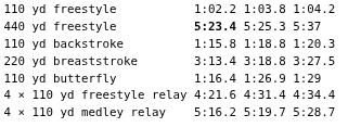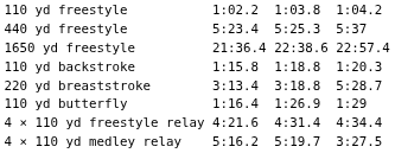440 yd freestyle | column 3: bold -> normal
+ row: 1650 yd freestyle | 21:36.4 | 22:38.6 | 22:57.4
220 yd breaststroke | column 7: 3:27.5 -> 5:28.7
4 × 110 yd medley relay | column 7: 5:28.7 -> 3:27.5
